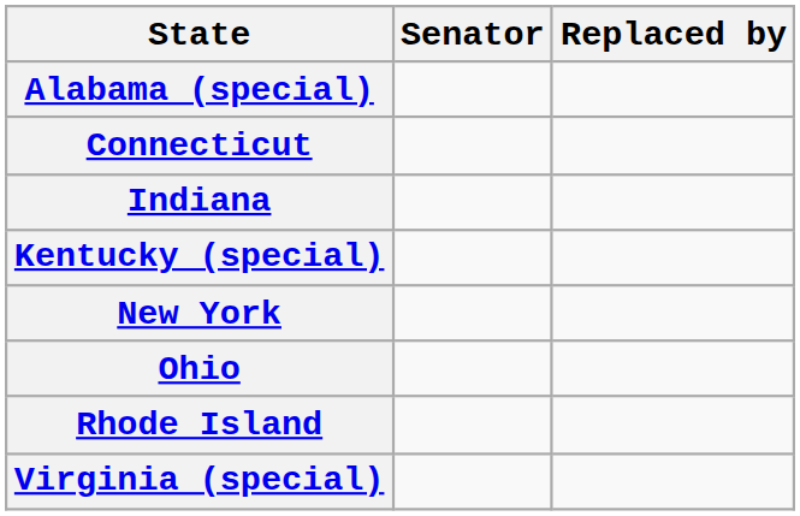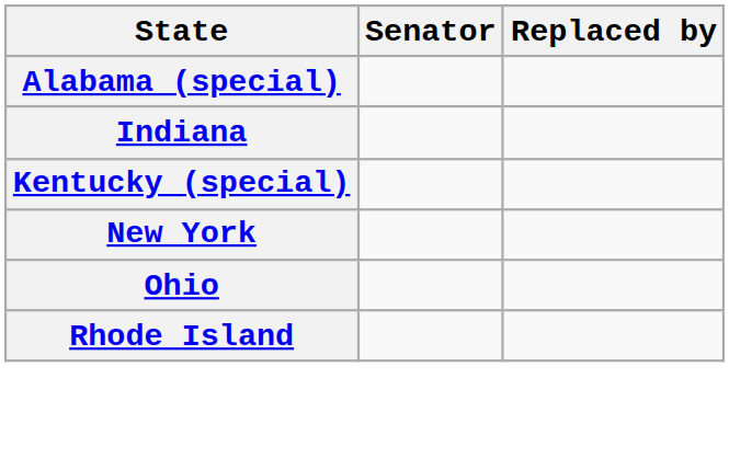- row: Connecticut
- row: Virginia (special)
